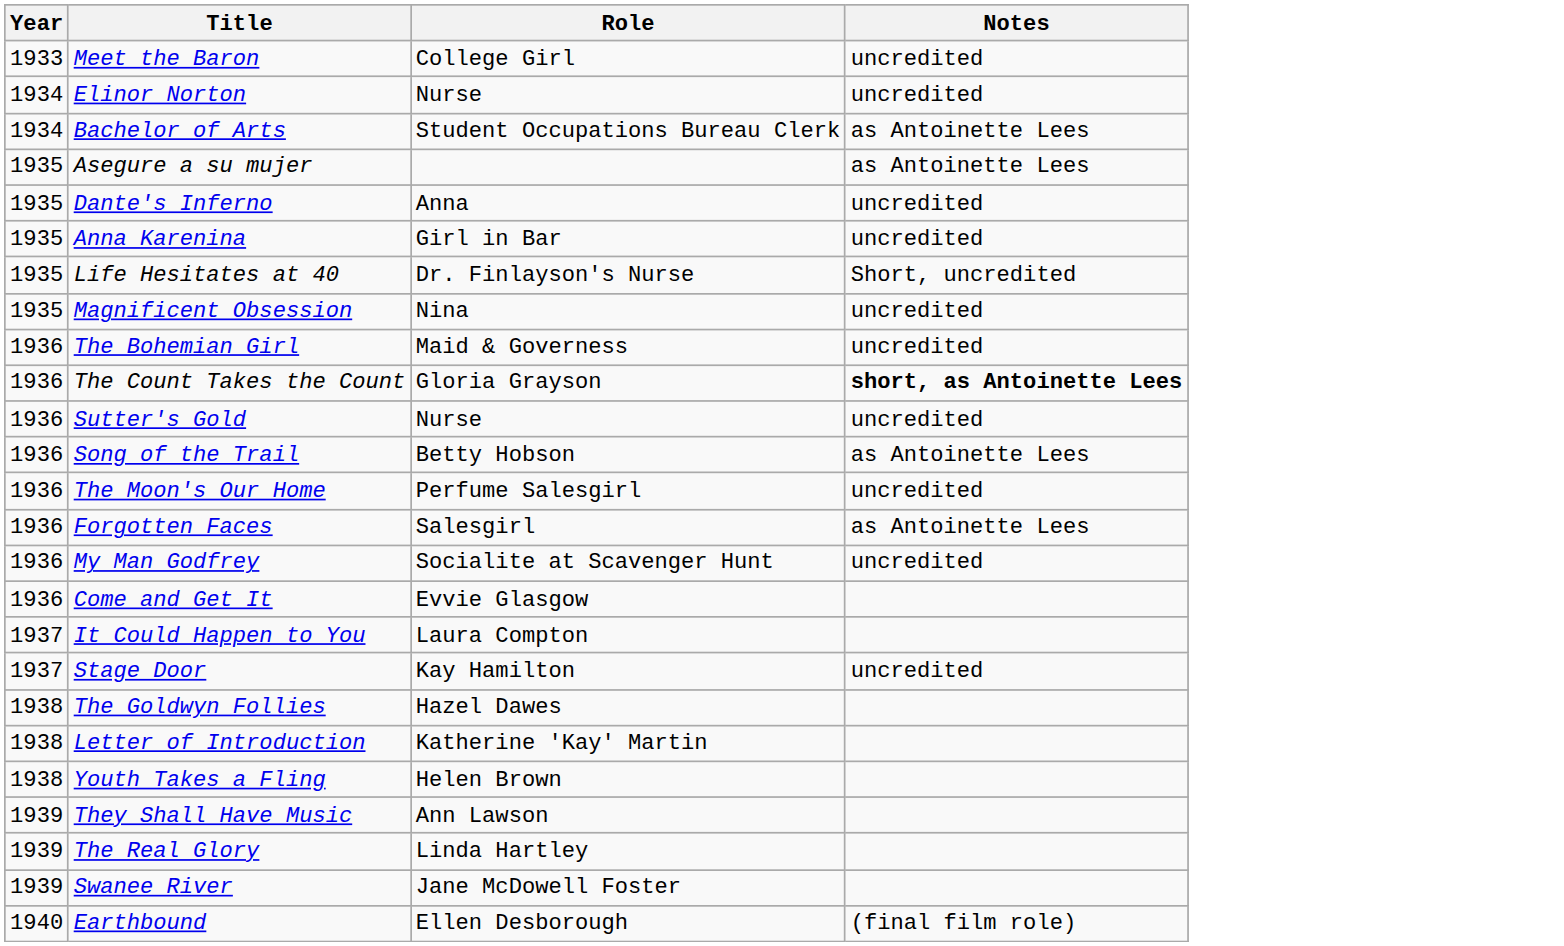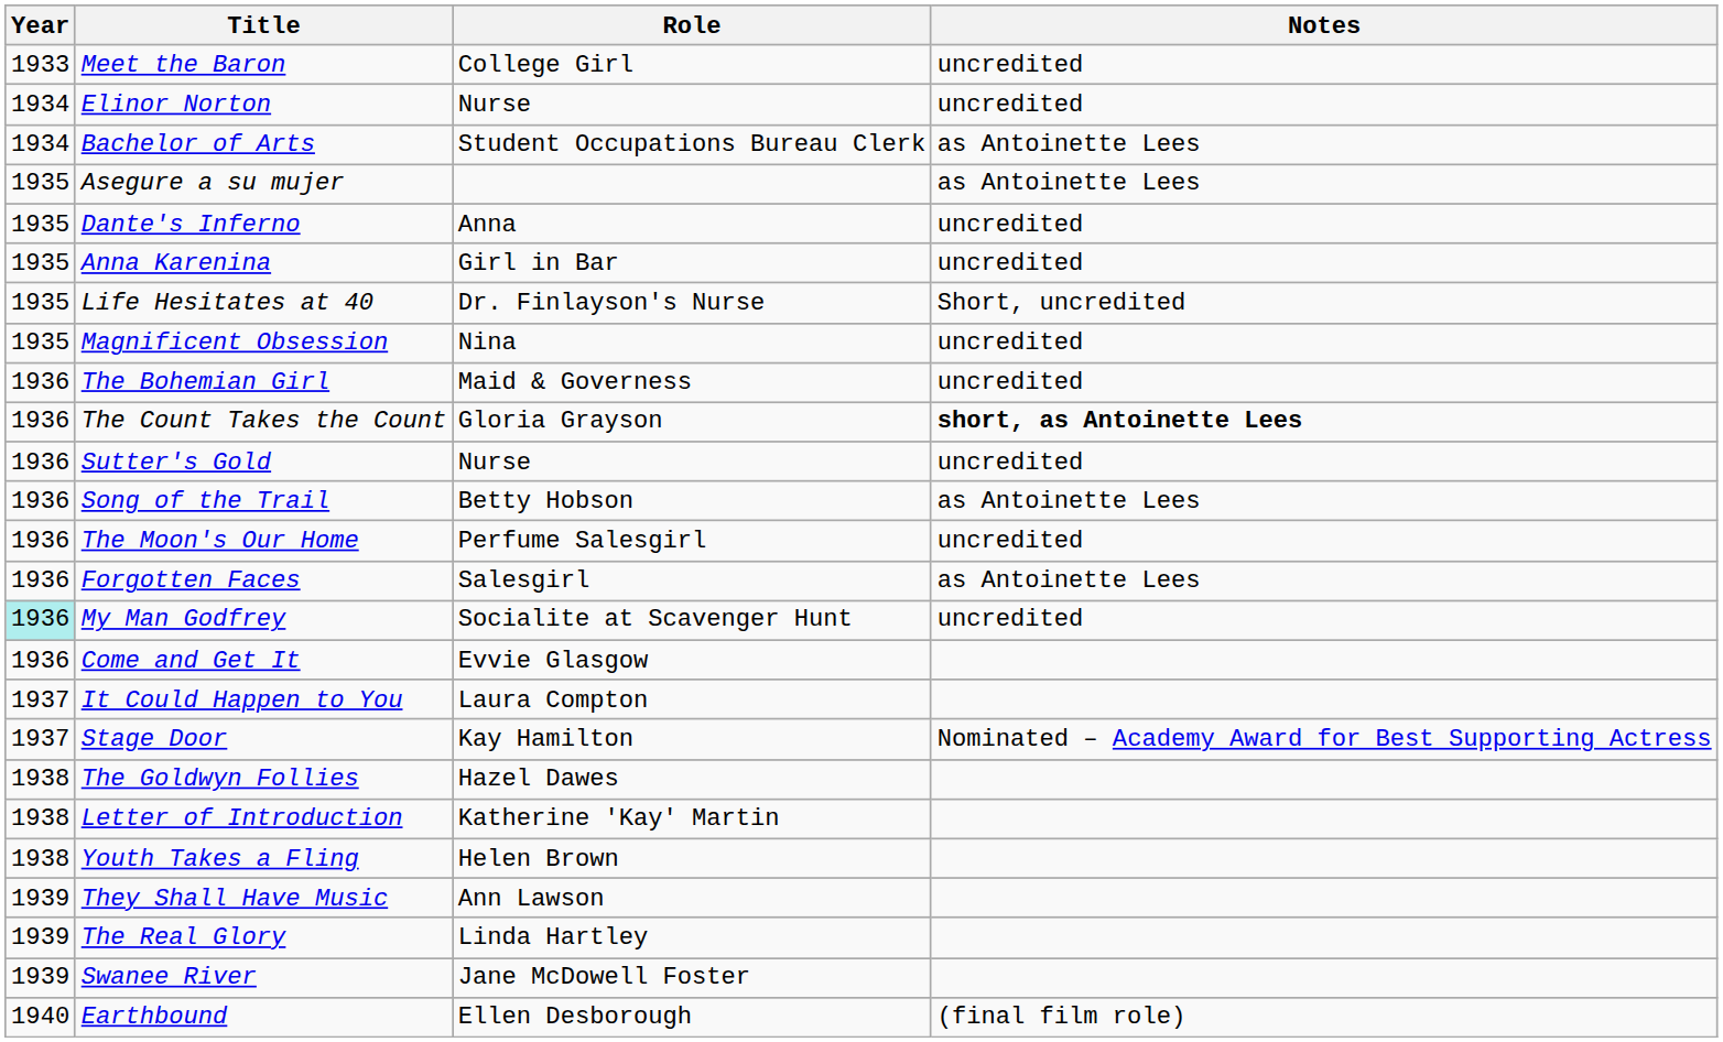My Man Godfrey | Year: no background -> paleturquoise background
Stage Door | Notes: uncredited -> Nominated – Academy Award for Best Supporting Actress
